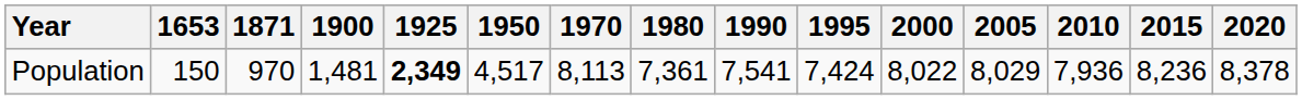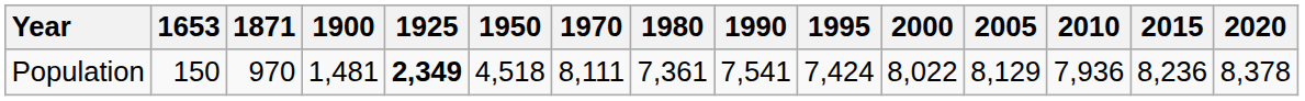Population | 1950: 4,517 -> 4,518
Population | 1970: 8,113 -> 8,111
Population | 2005: 8,029 -> 8,129
